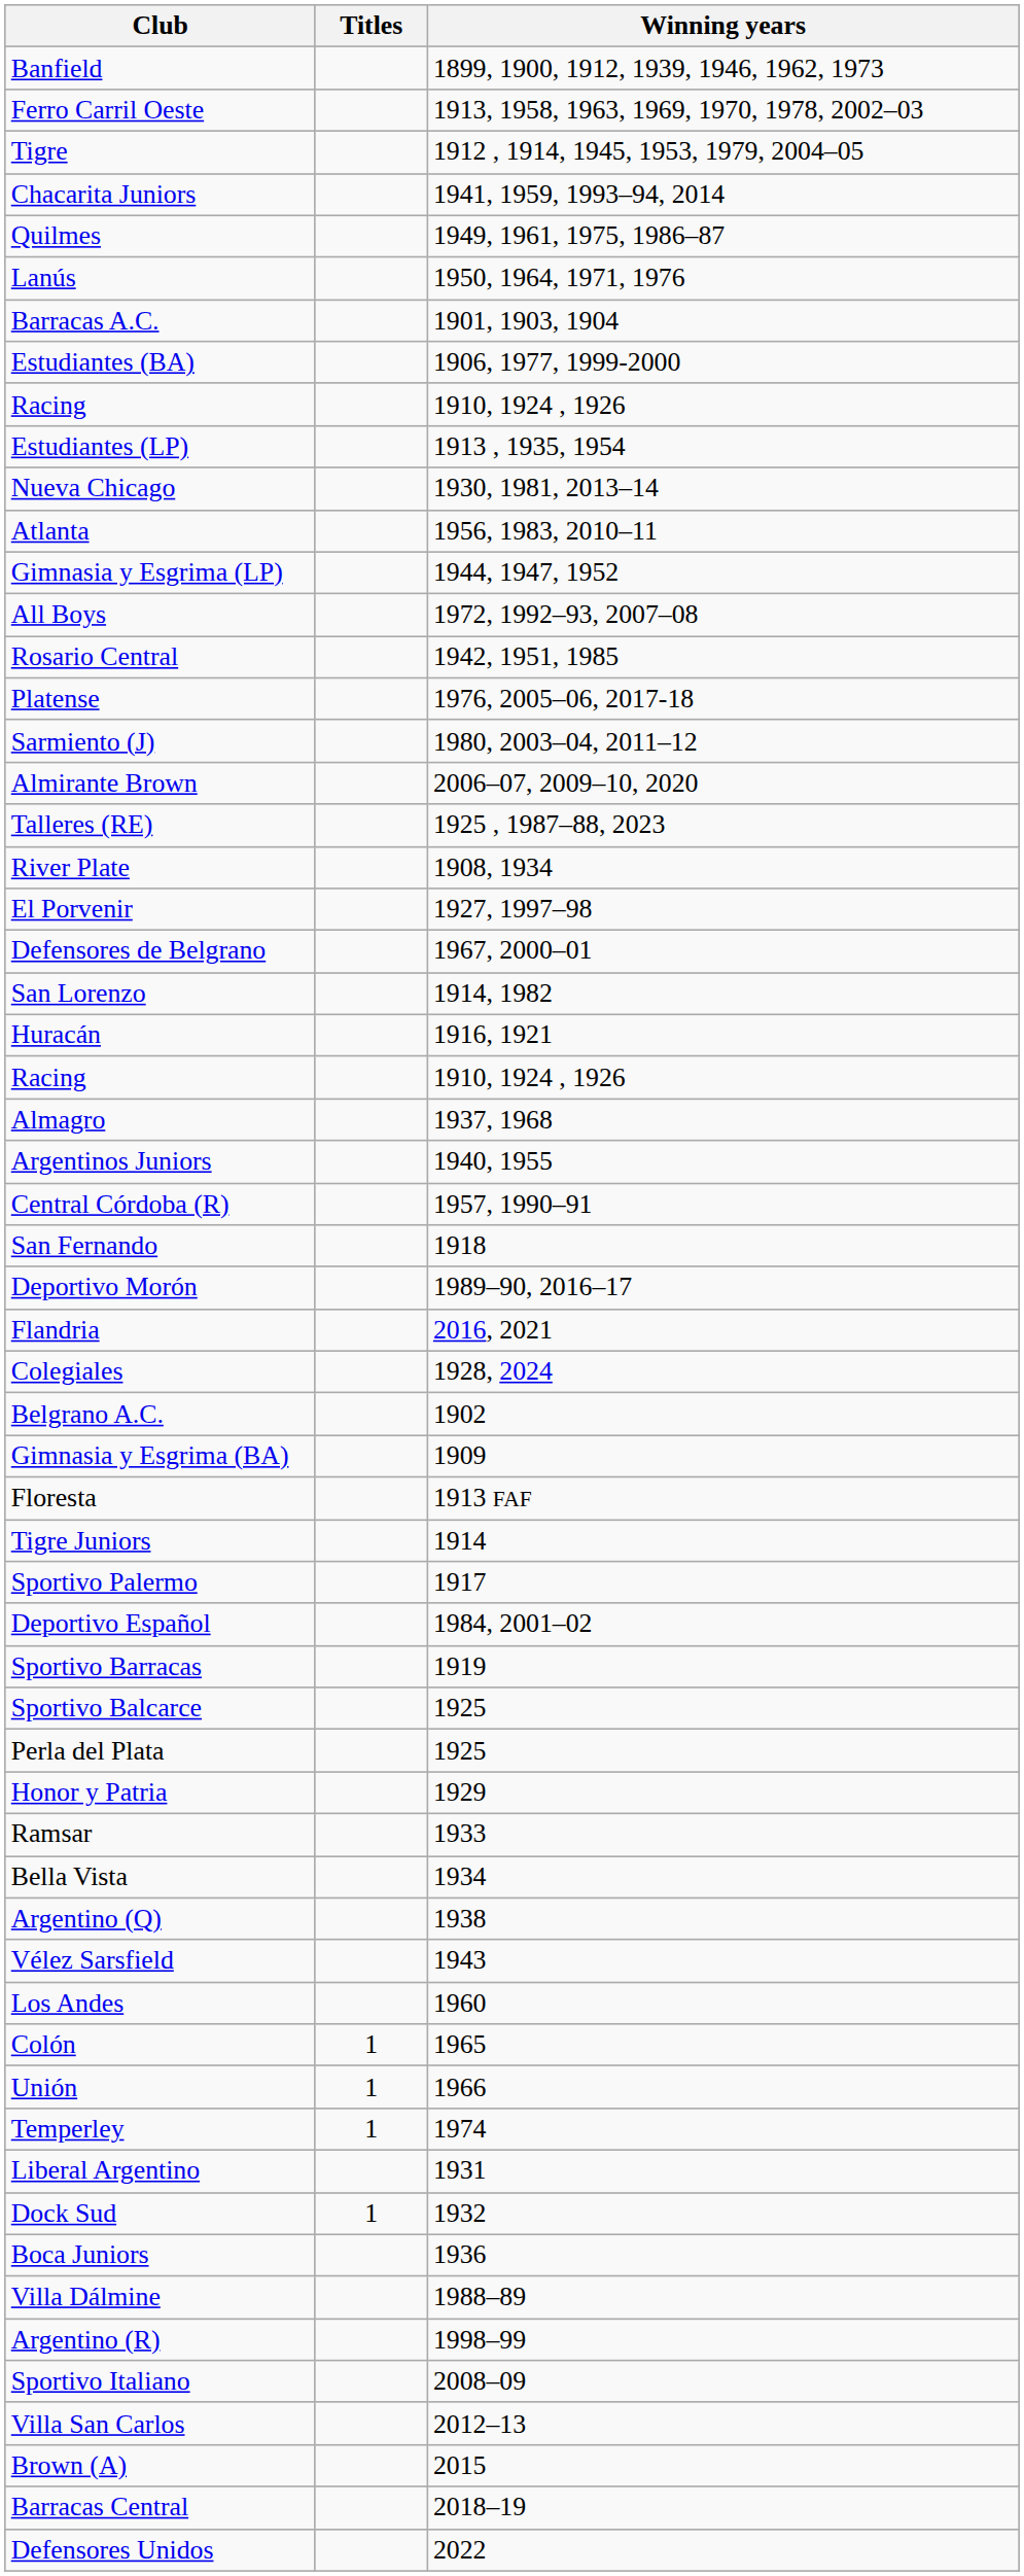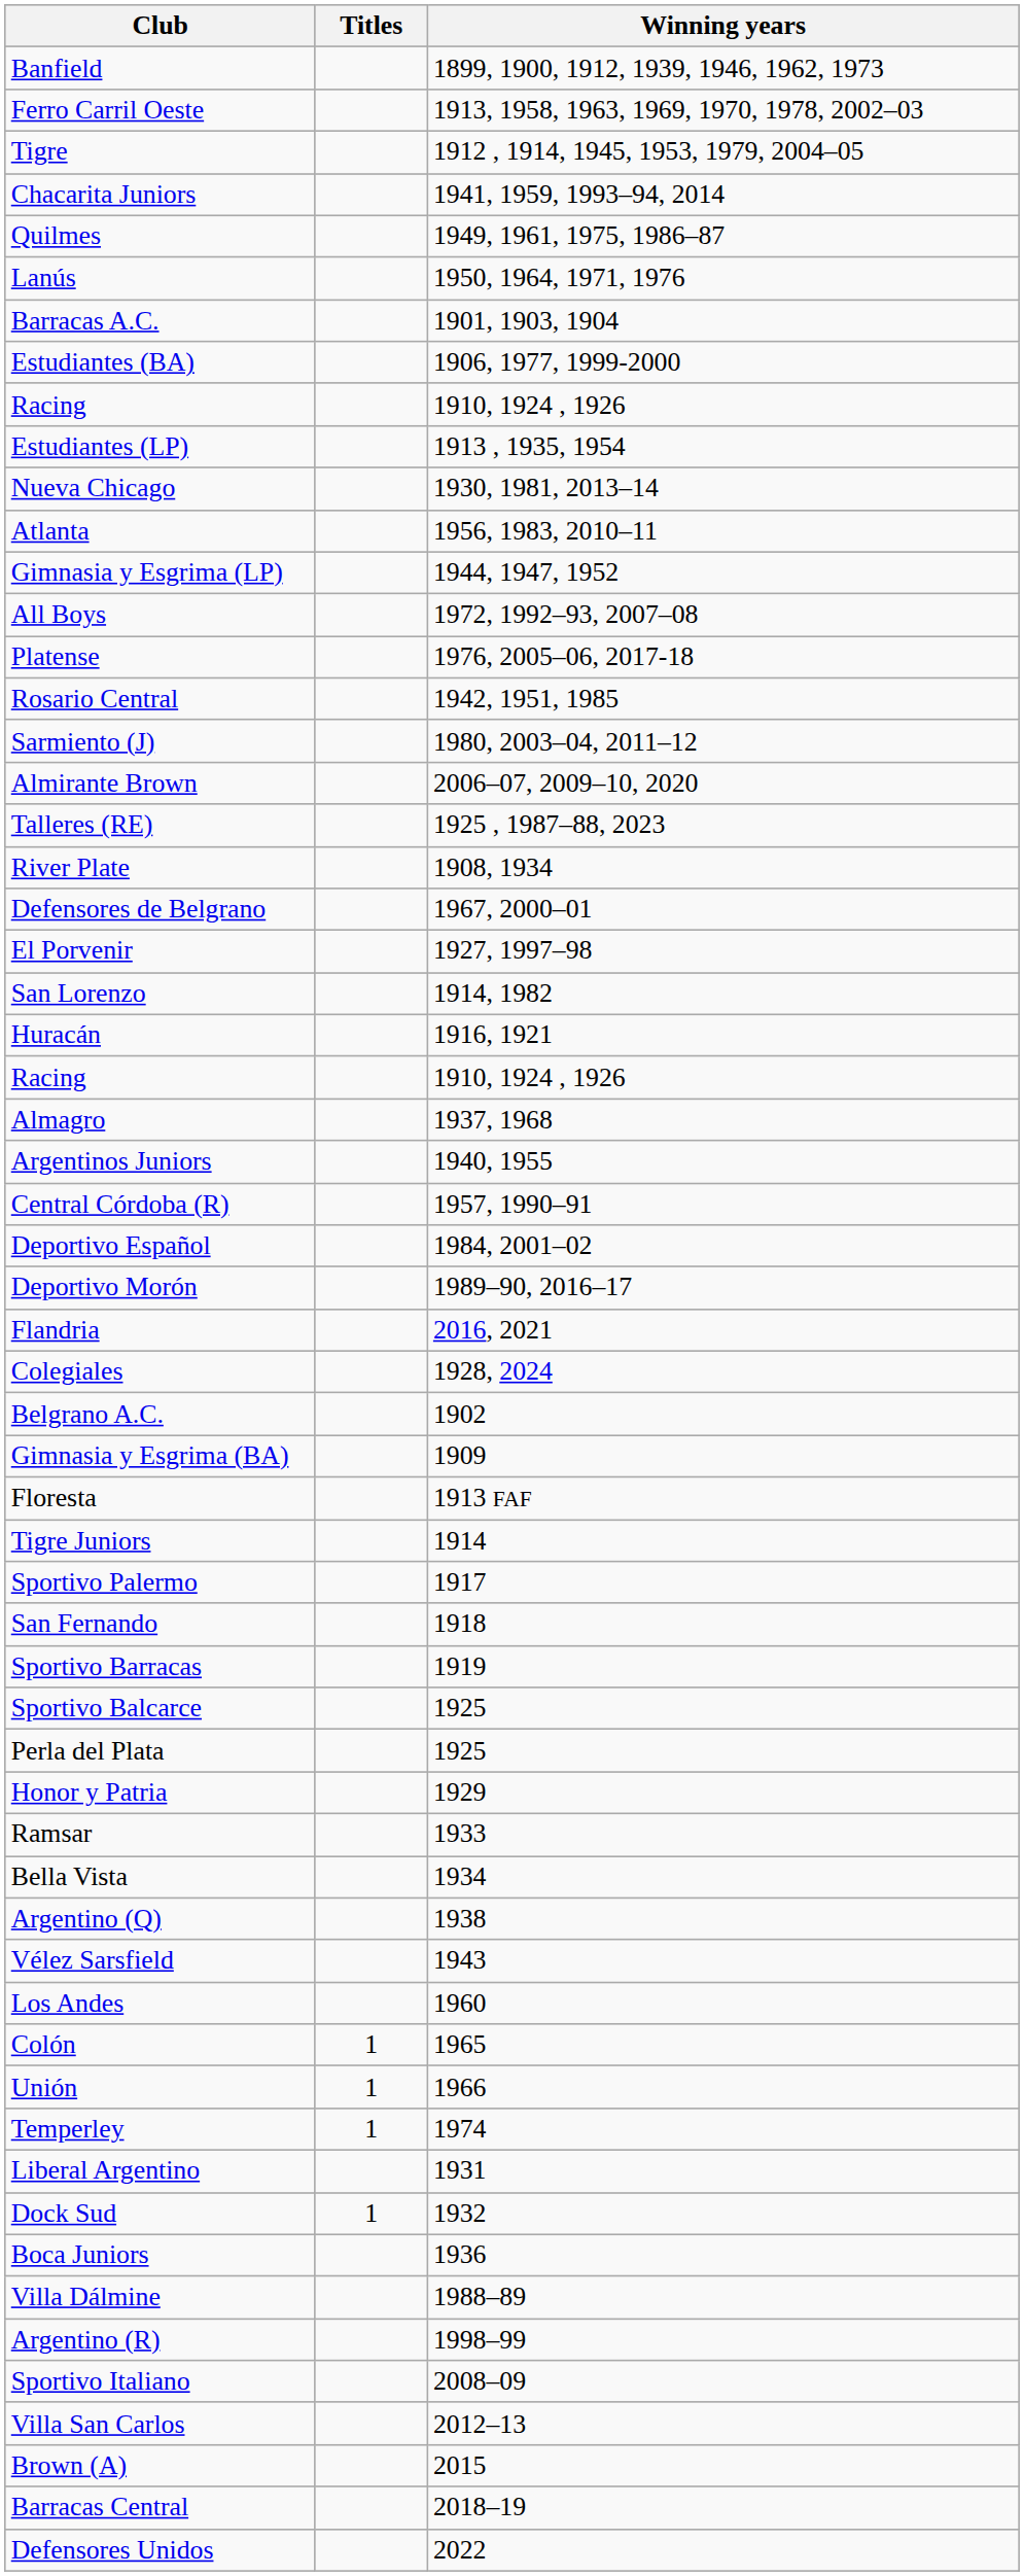rows swapped: Rosario Central <-> Platense
rows swapped: El Porvenir <-> Defensores de Belgrano
rows swapped: Deportivo Español <-> San Fernando
